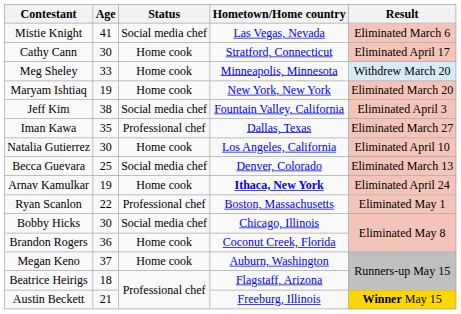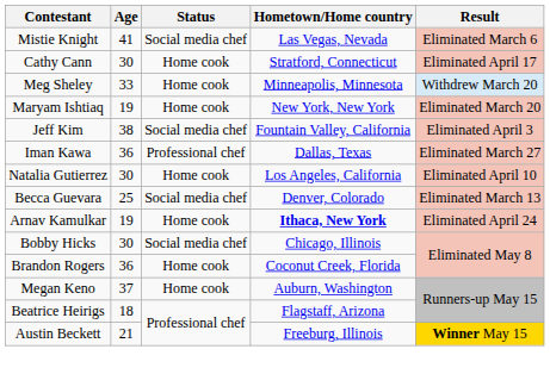Iman Kawa | Age: 35 -> 36
- row: Ryan Scanlon | 22 | Professional chef | Boston, Massachusetts | Eliminated May 1
